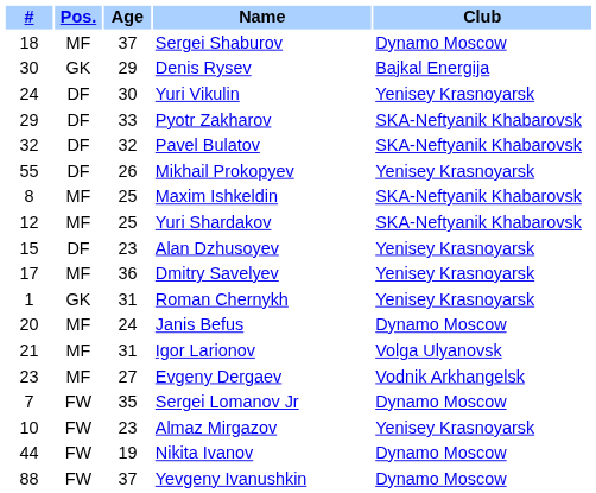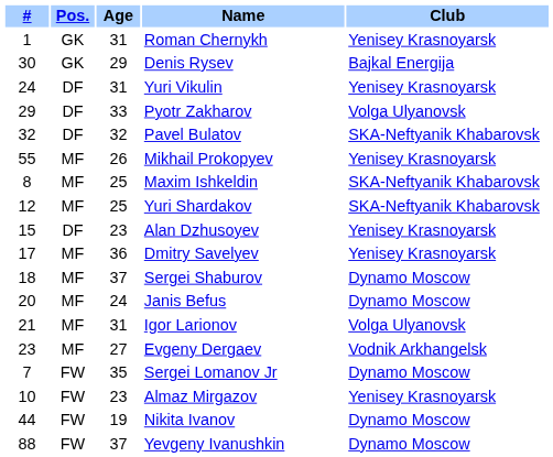rows swapped: Roman Chernykh <-> Sergei Shaburov
Yuri Vikulin | Age: 30 -> 31
Pyotr Zakharov | Club: SKA-Neftyanik Khabarovsk -> Volga Ulyanovsk
Mikhail Prokopyev | Pos.: DF -> MF
